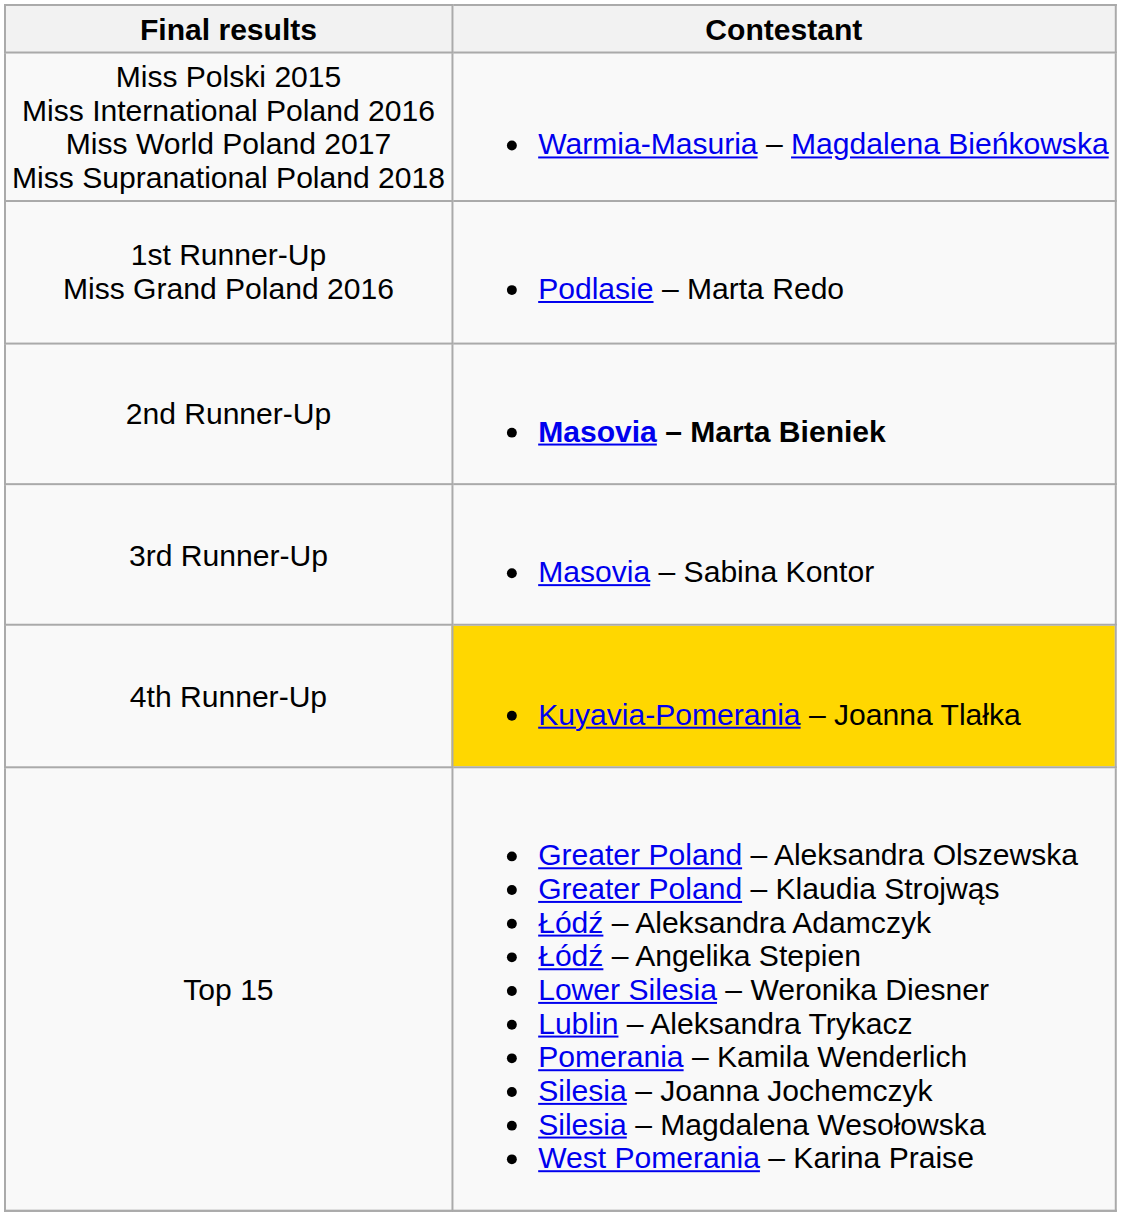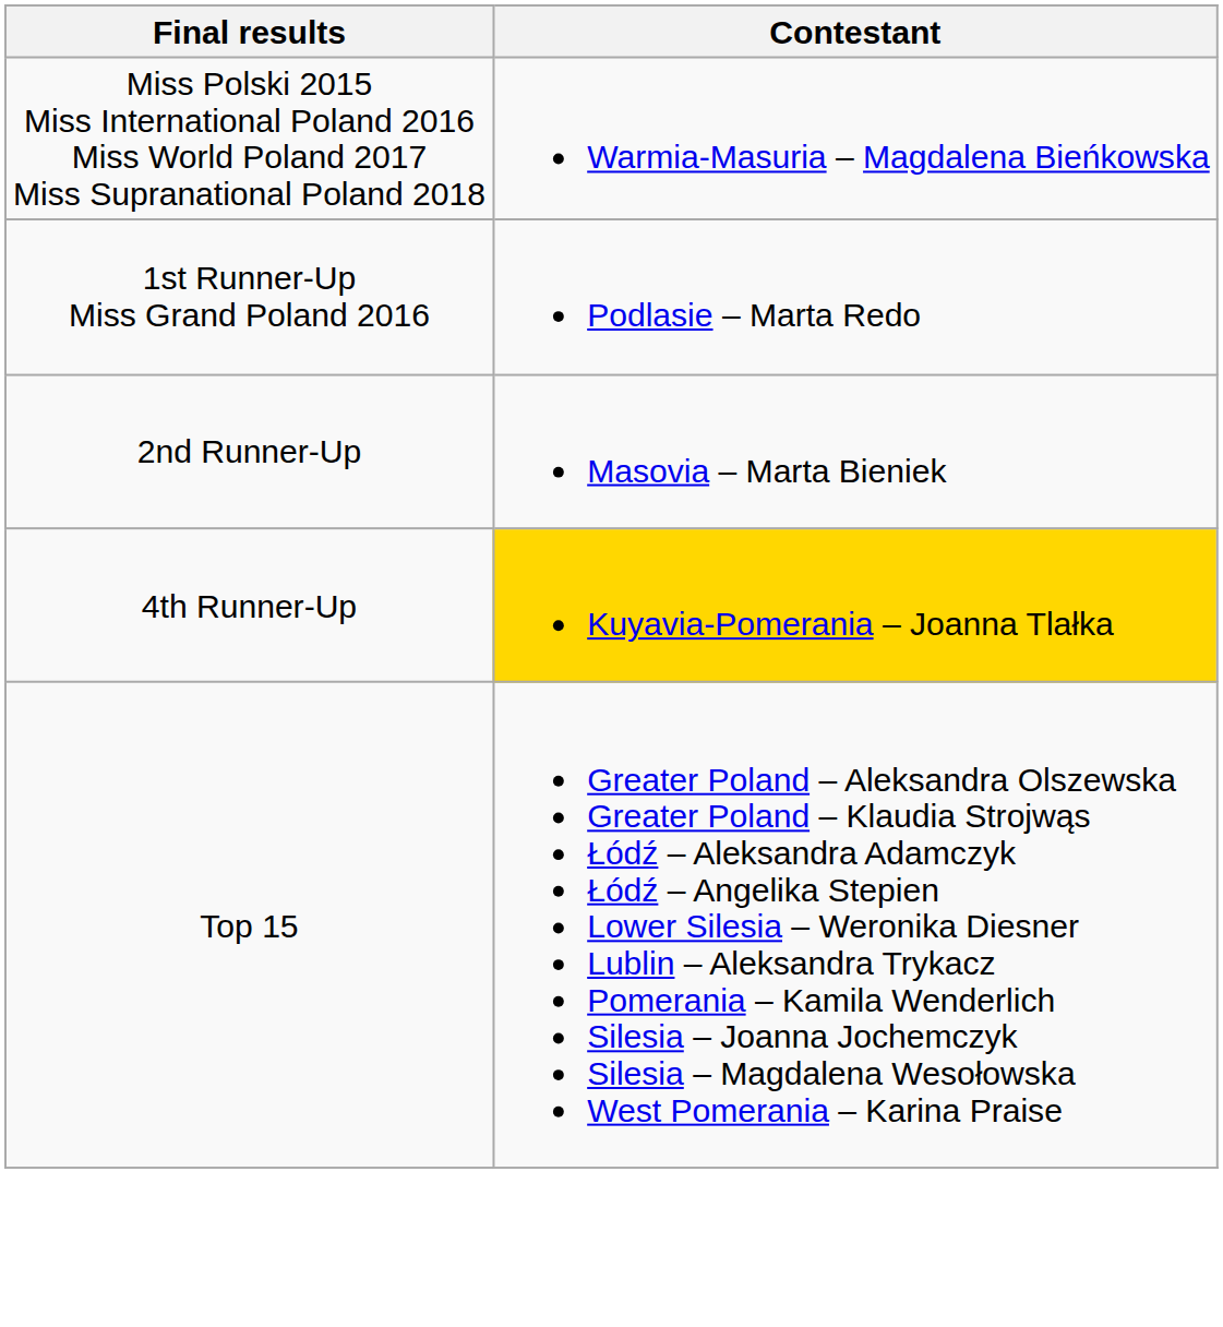2nd Runner-Up | Contestant: bold -> normal
- row: 3rd Runner-Up | Masovia – Sabina Kontor
